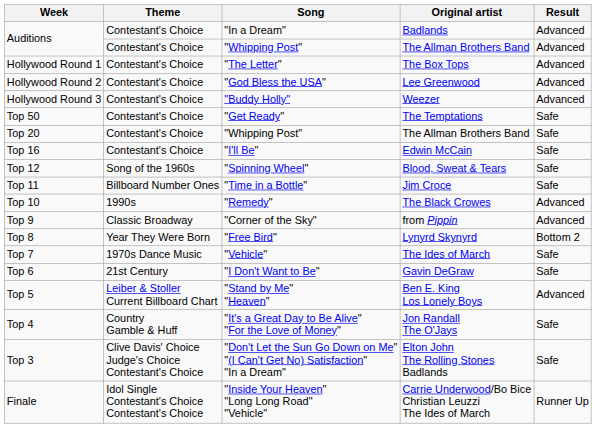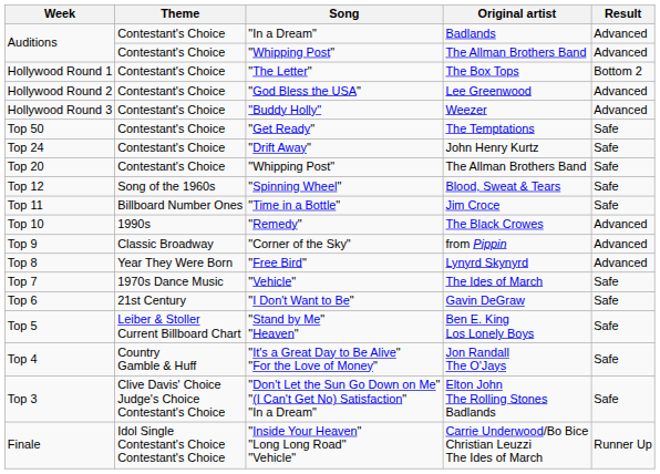Hollywood Round 1 | Result: Advanced -> Bottom 2
+ row: Top 24 | Contestant's Choice | "Drift Away" | John Henry Kurtz | Safe
- row: Top 16 | Contestant's Choice | "I'll Be" | Edwin McCain | Safe
Top 8 | Result: Bottom 2 -> Advanced
Top 5 | Result: Advanced -> Safe
